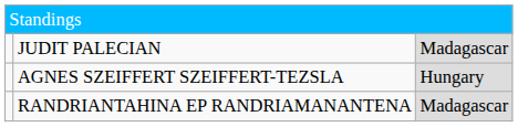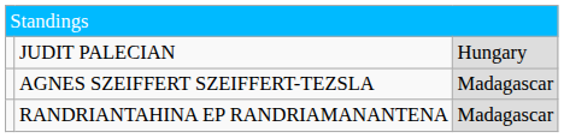JUDIT PALECIAN | column 3: Madagascar -> Hungary
AGNES SZEIFFERT SZEIFFERT-TEZSLA | column 3: Hungary -> Madagascar
